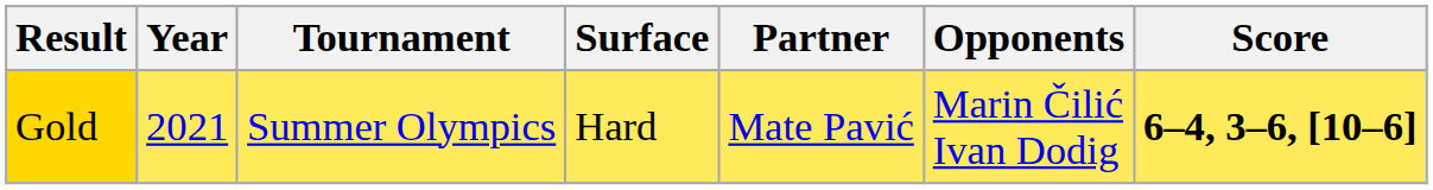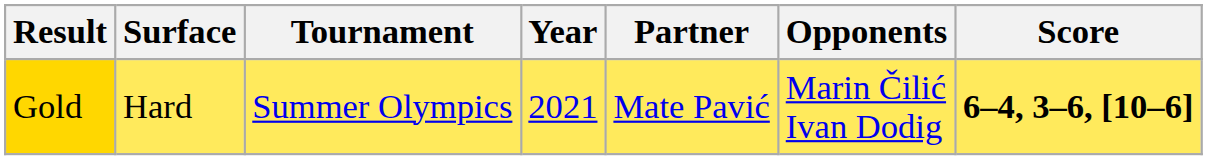columns swapped: Year <-> Surface
